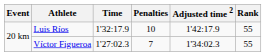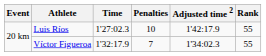Luis Ríos | Time: 1'32:17.9 -> 1'27:02.3
Víctor Figueroa | Time: 1'27:02.3 -> 1'32:17.9
